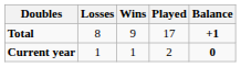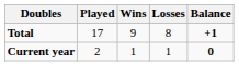columns swapped: Played <-> Losses
